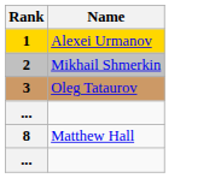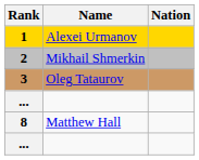+ column: Nation
